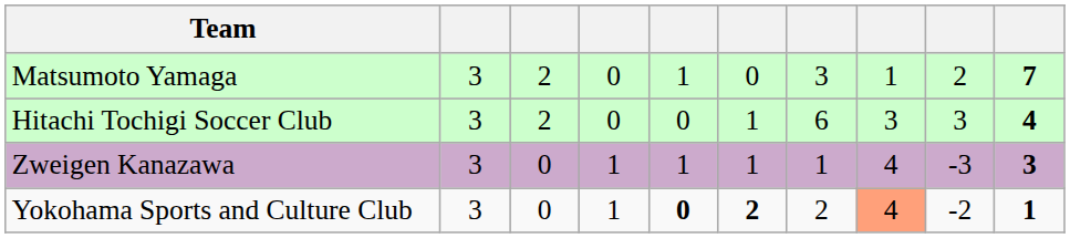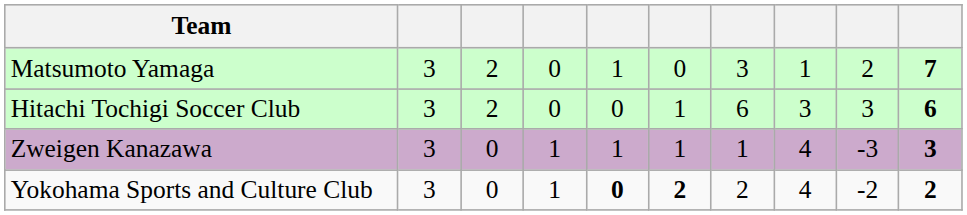Hitachi Tochigi Soccer Club | column 10: 4 -> 6
Yokohama Sports and Culture Club | column 8: lightsalmon background -> no background
Yokohama Sports and Culture Club | column 10: 1 -> 2
